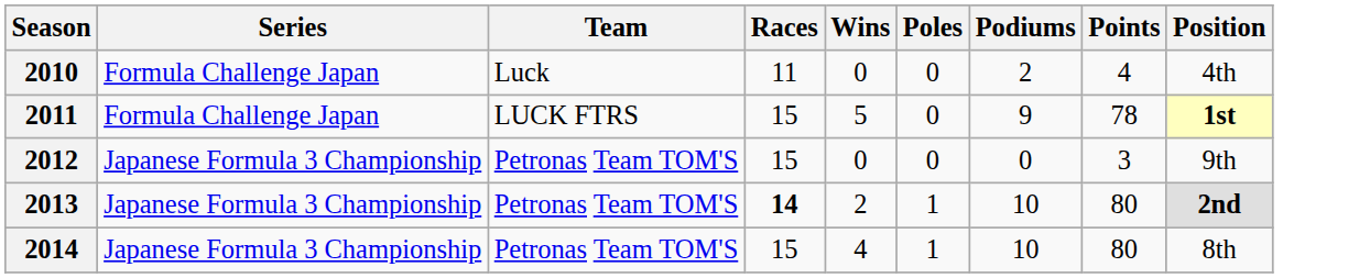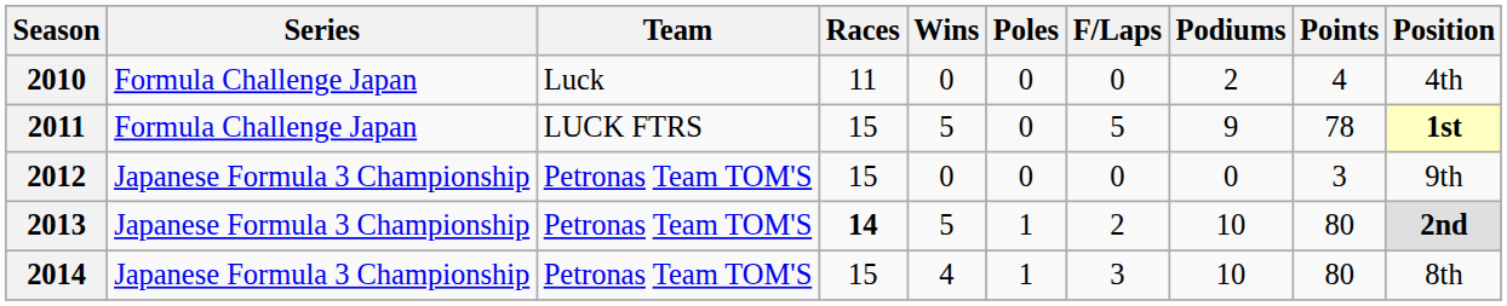+ column: F/Laps | 0 | 5 | 0 | 2 | 3
2013 | Wins: 2 -> 5
